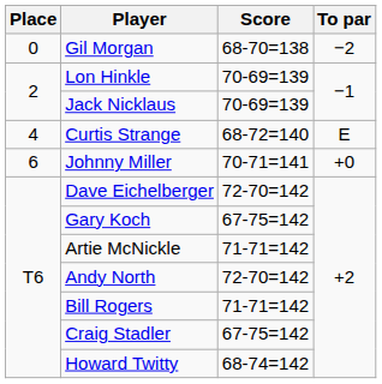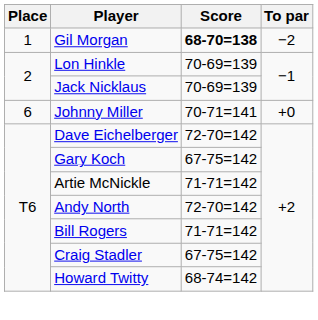Gil Morgan | Place: 0 -> 1
Gil Morgan | Score: normal -> bold
- row: 4 | Curtis Strange | 68-72=140 | E
